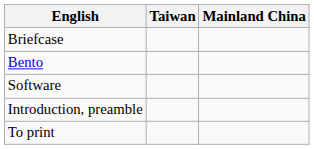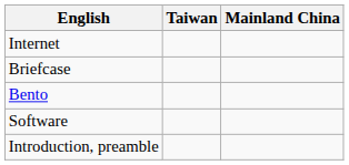+ row: Internet
- row: To print
